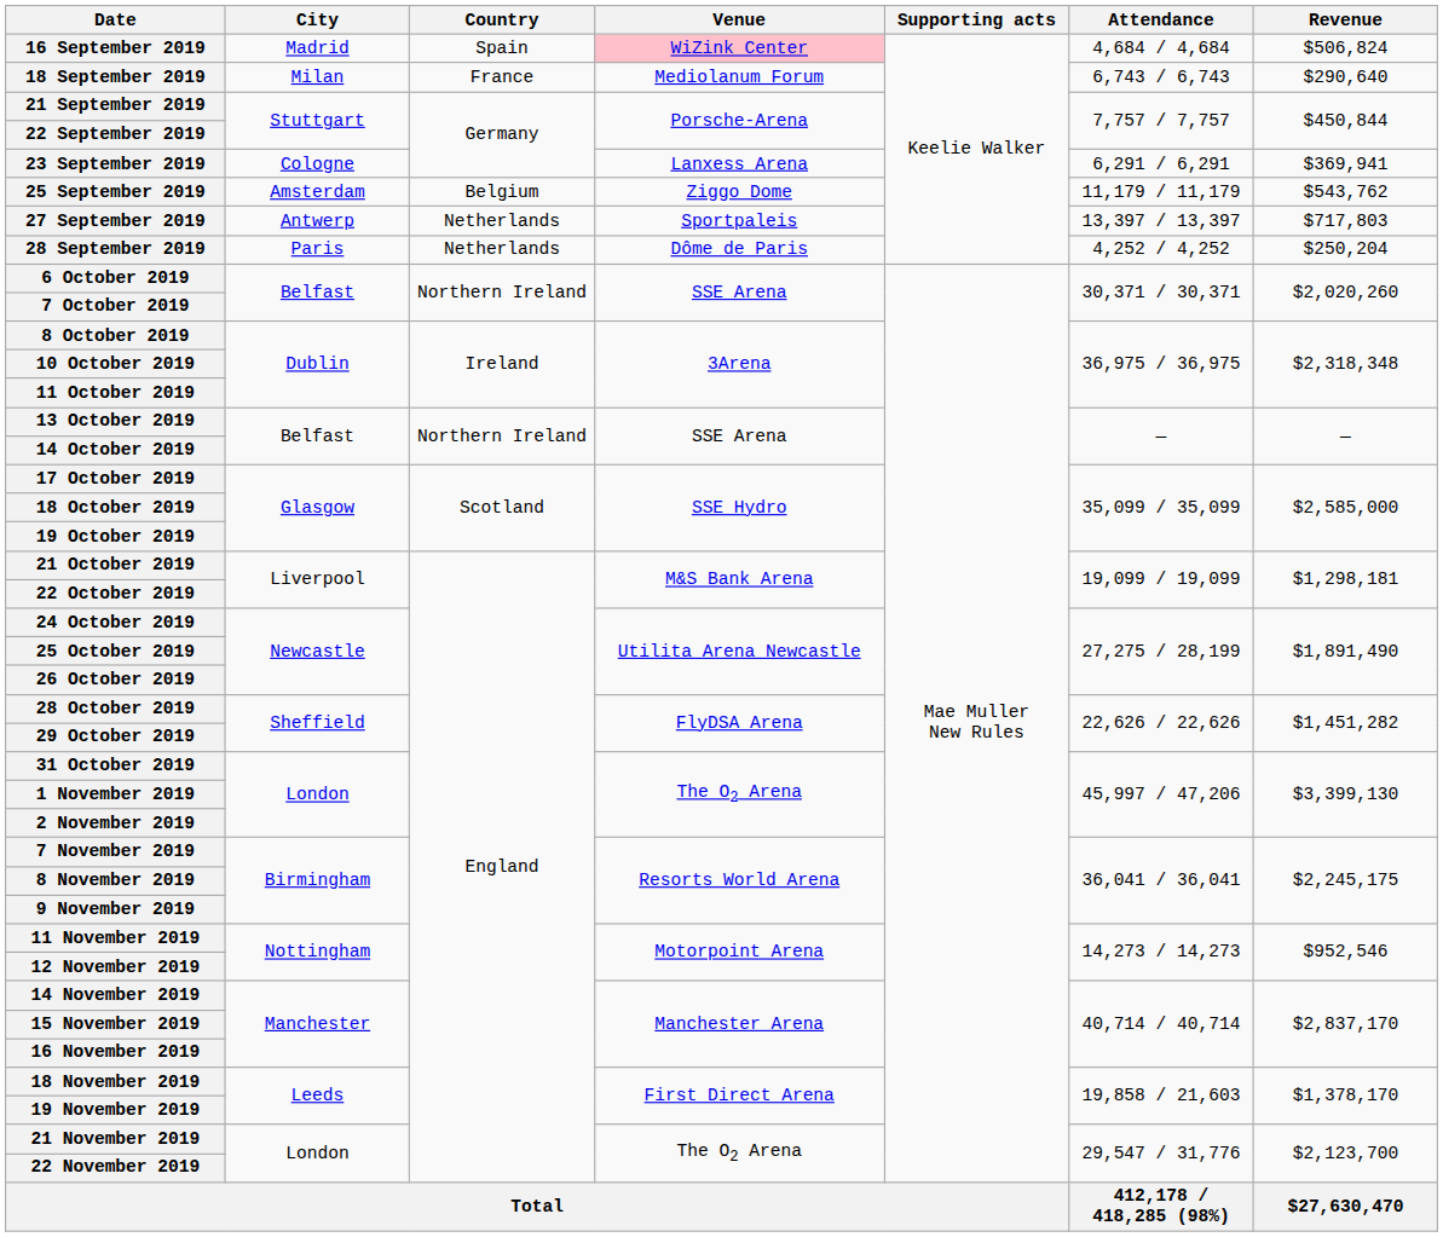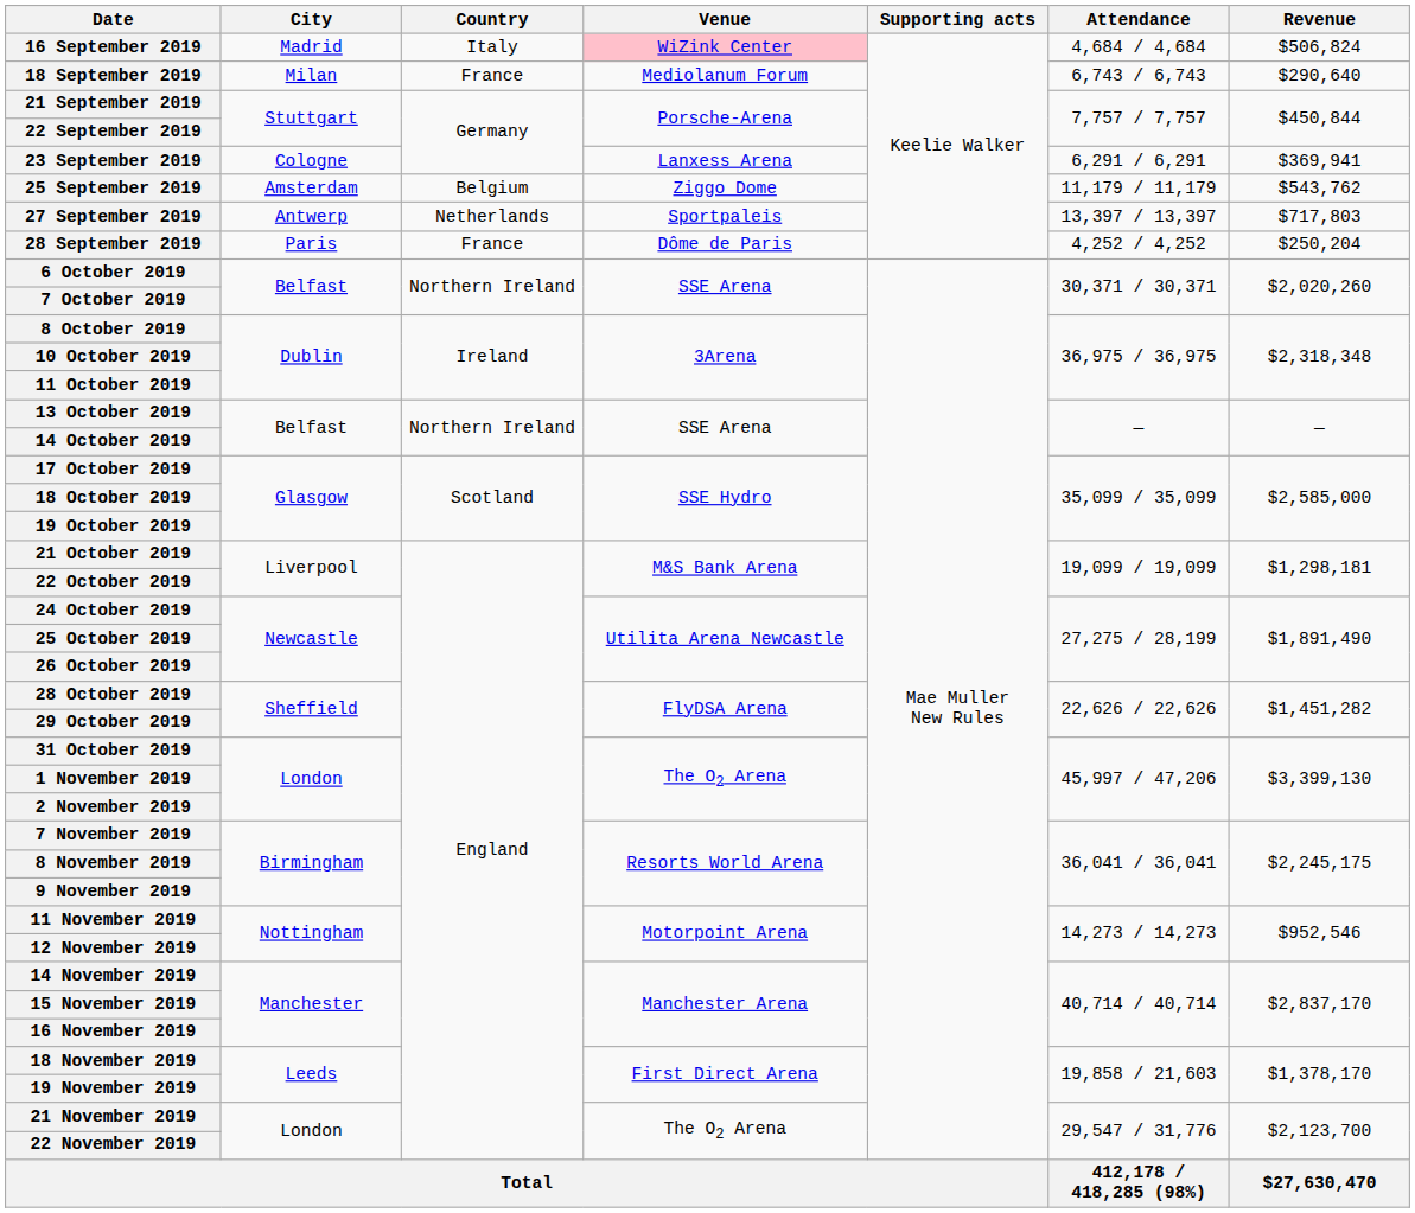16 September 2019 | Country: Spain -> Italy
28 September 2019 | Country: Netherlands -> France
